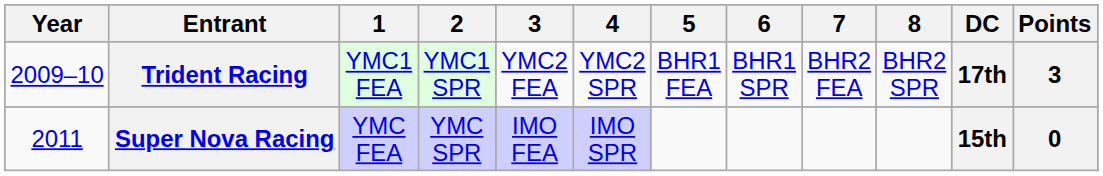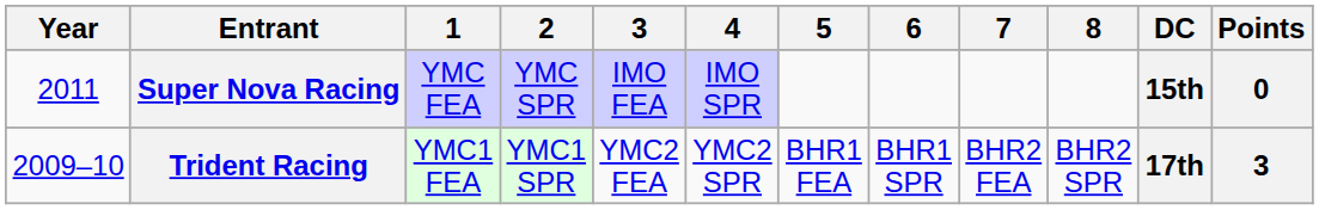rows swapped: Trident Racing <-> Super Nova Racing
